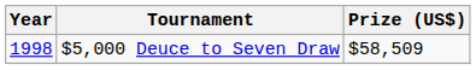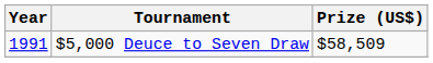$5,000 Deuce to Seven Draw | Year: 1998 -> 1991
